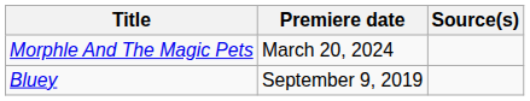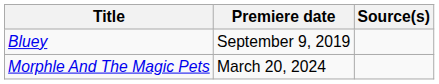rows swapped: Bluey <-> Morphle And The Magic Pets
